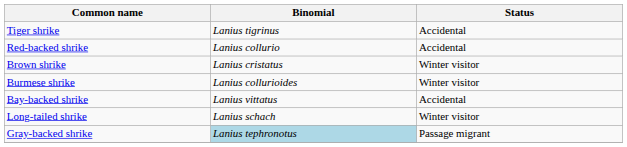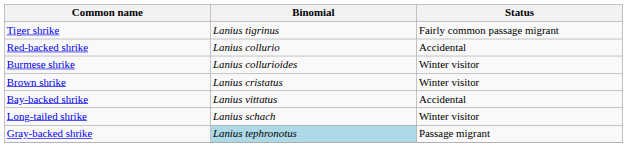Tiger shrike | Status: Accidental -> Fairly common passage migrant
rows swapped: Brown shrike <-> Burmese shrike
